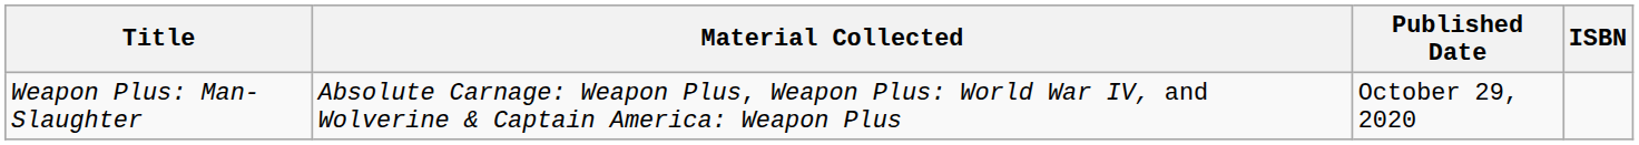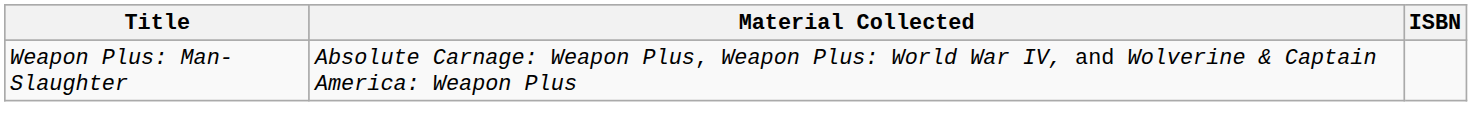- column: Published Date | October 29, 2020
